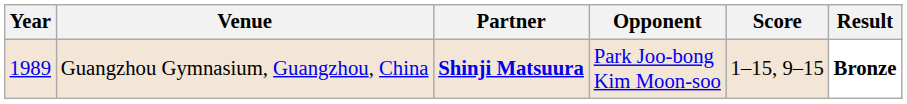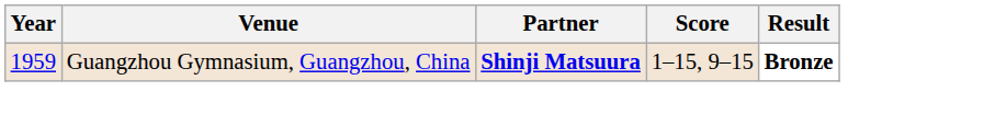- column: Opponent | Park Joo-bong Kim Moon-soo
Guangzhou Gymnasium, Guangzhou, China | Year: 1989 -> 1959
